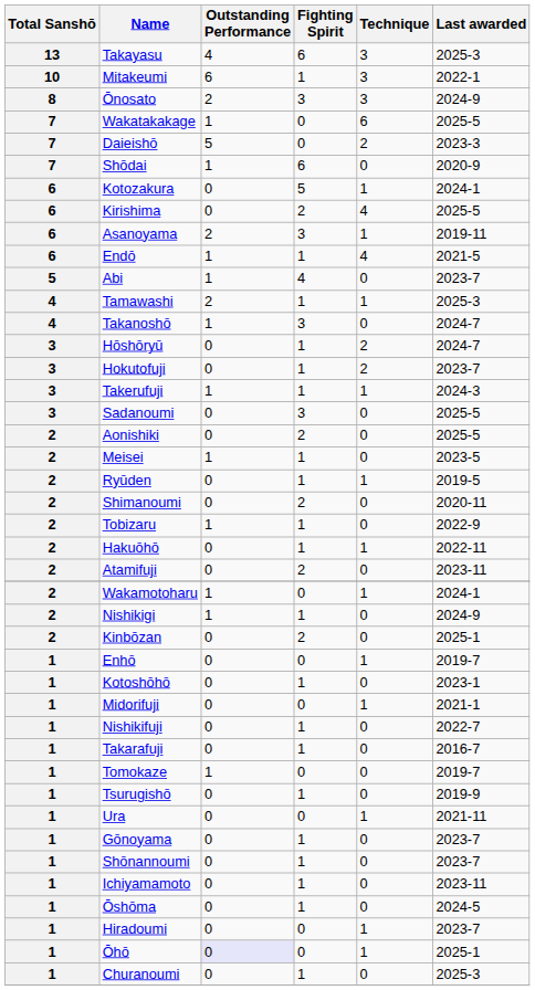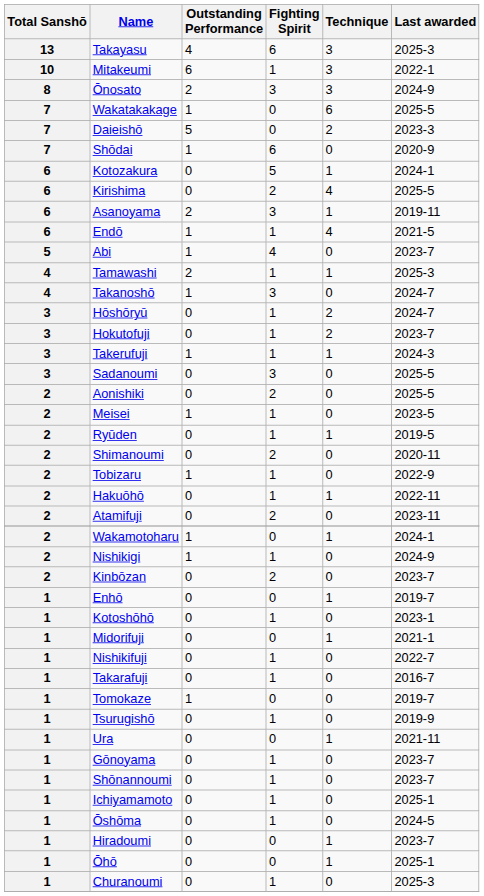Kinbōzan | Last awarded: 2025-1 -> 2023-7
Ichiyamamoto | Last awarded: 2023-11 -> 2025-1
Ōhō | Outstanding Performance: lavender background -> no background
